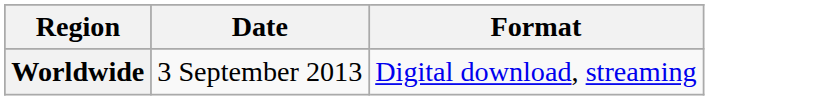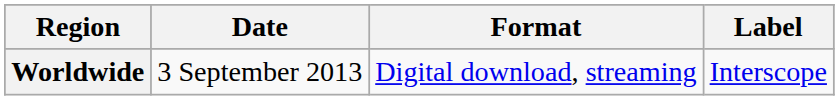+ column: Label | Interscope
